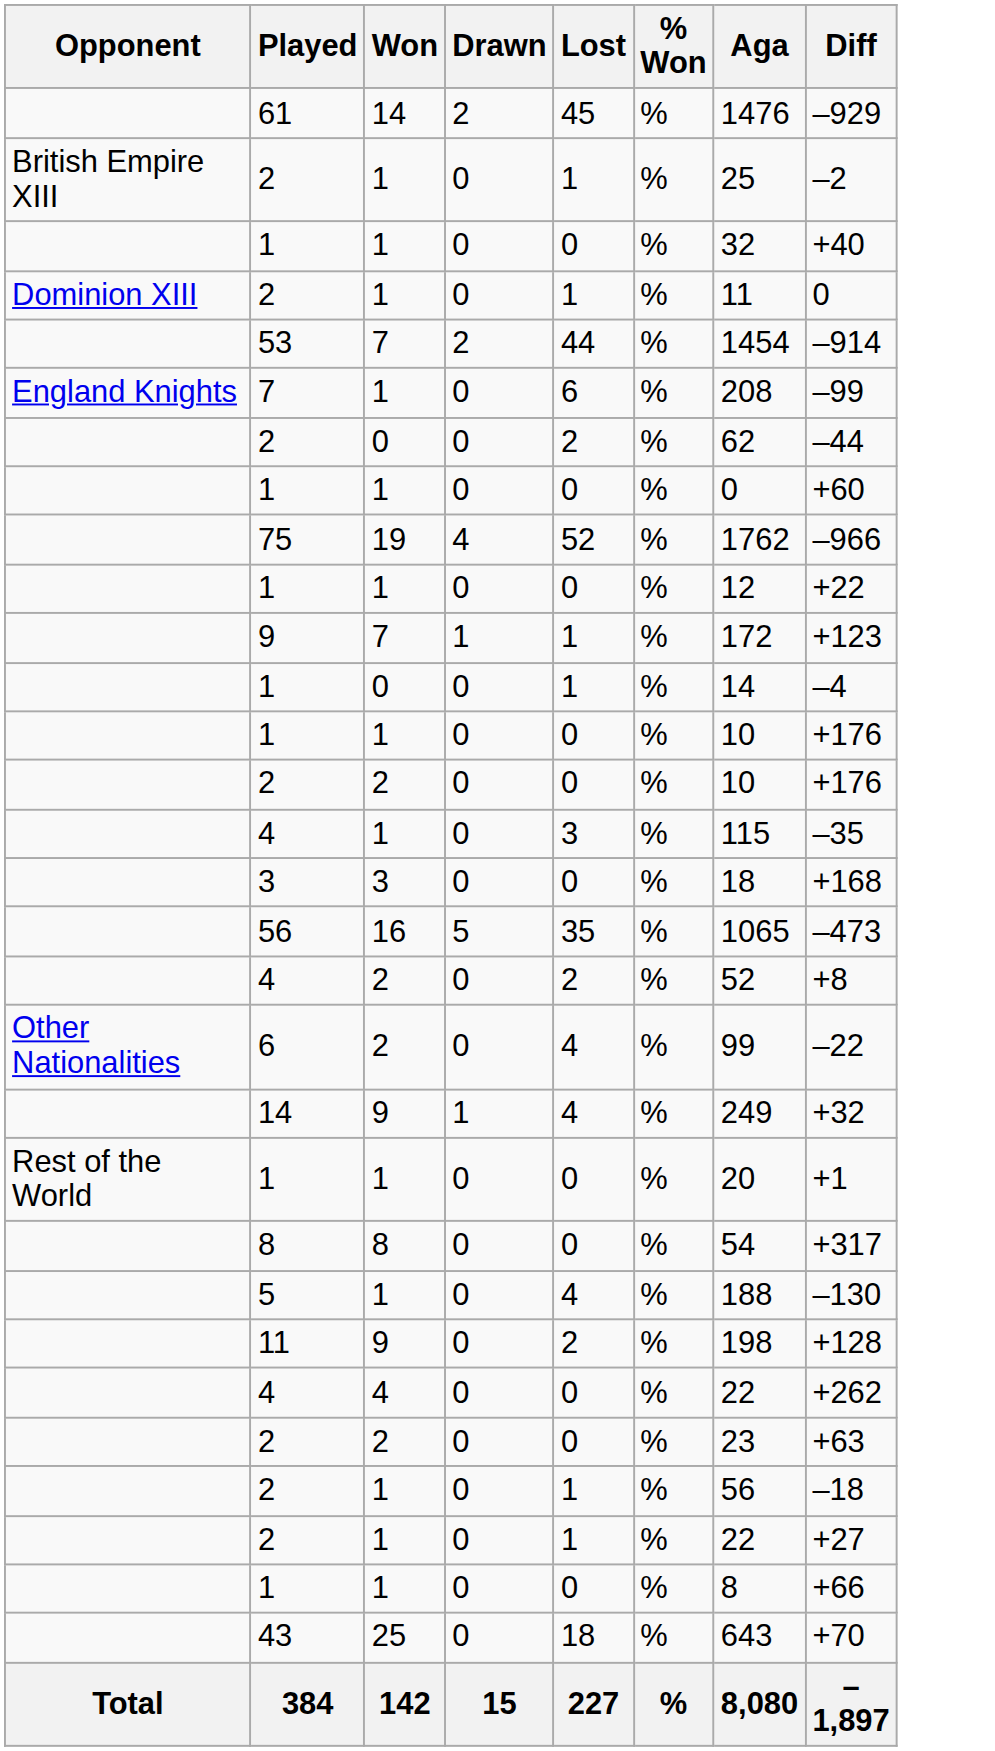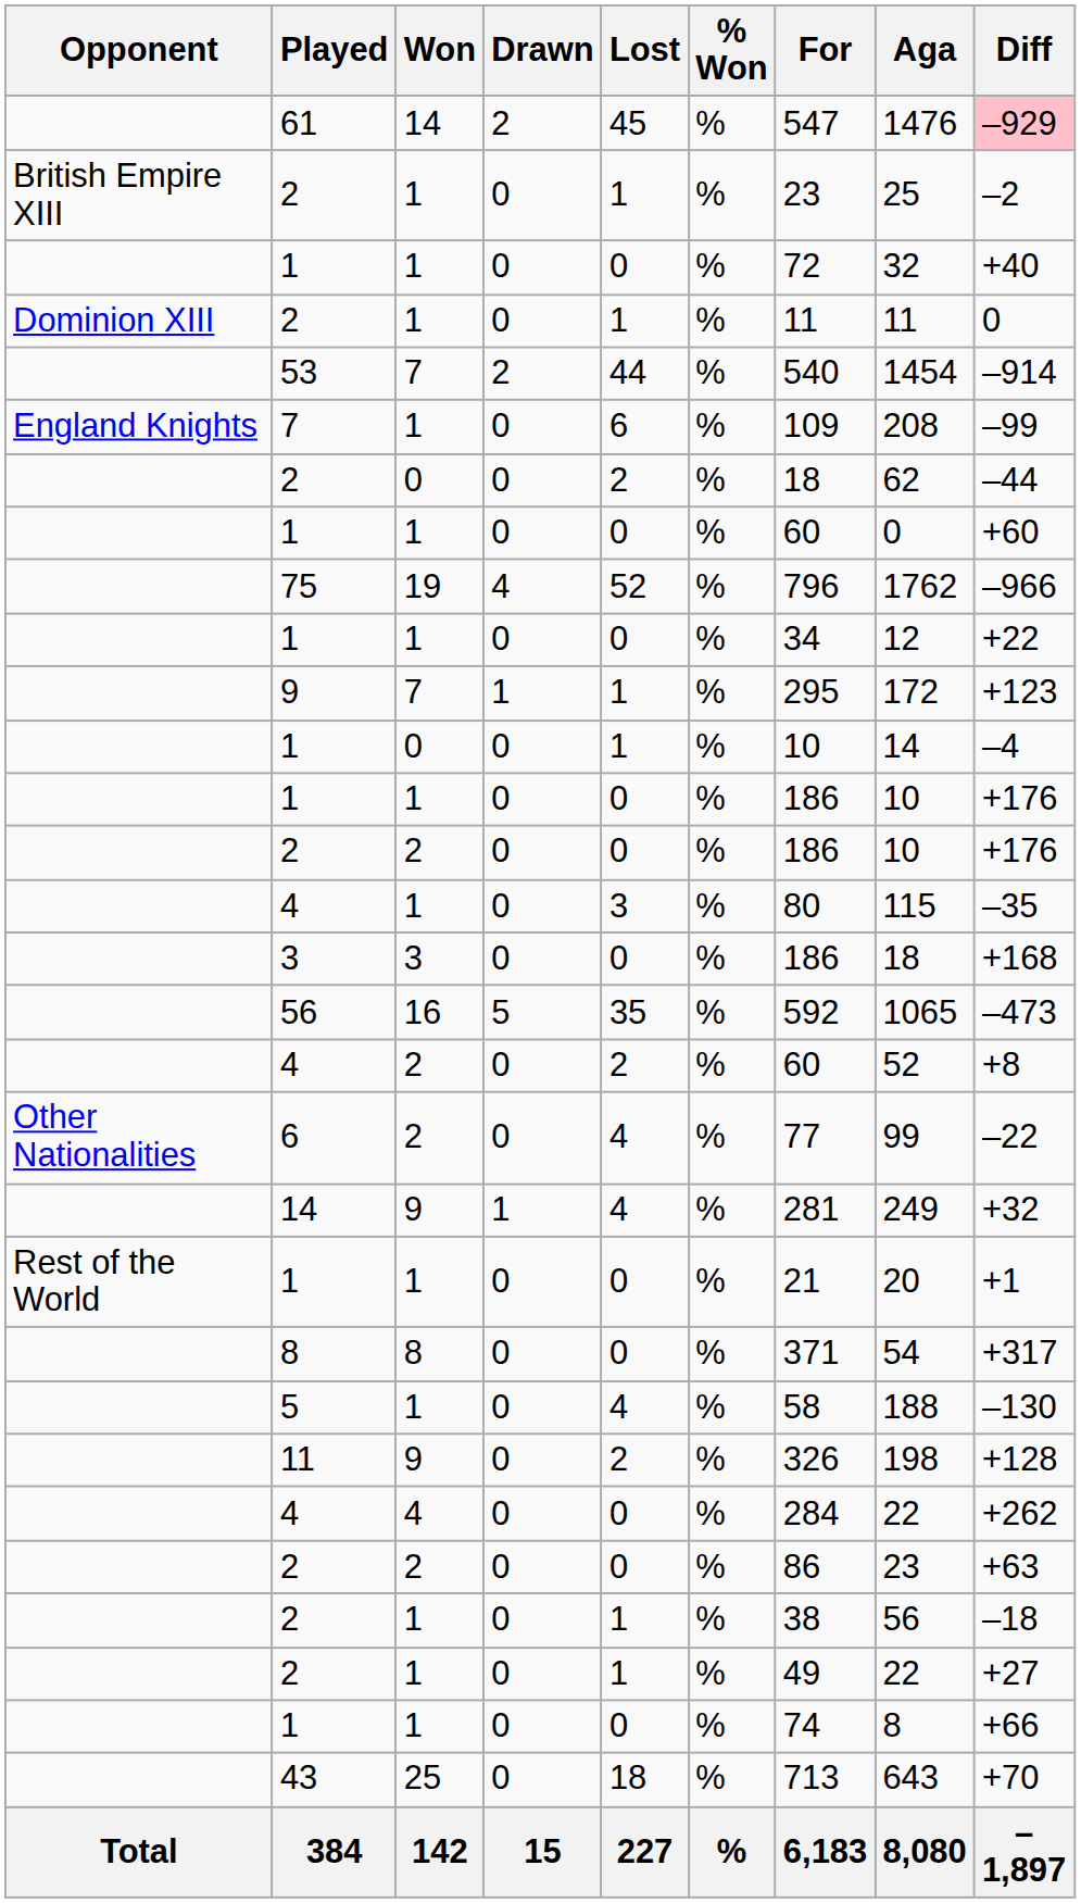+ column: For | 547 | 23 | 72 | 11 | 540 | 109 | 18 | 60 | 796 | 34 | 295 | 10 | 186 | 186 | 80 | 186 | 592 | 60 | 77 | 281 | 21 | 371 | 58 | 326 | 284 | 86 | 38 | 49 | 74 | 713 | 6,183
61 | Diff: no background -> pink background
